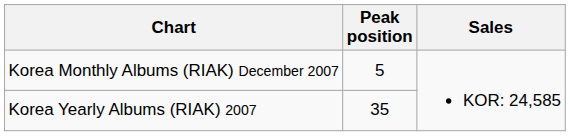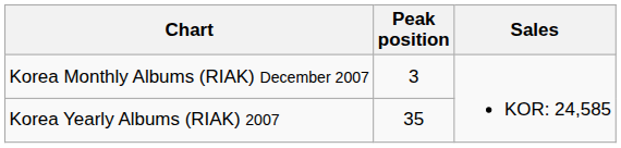Korea Monthly Albums (RIAK) December 2007 | Peak position: 5 -> 3
